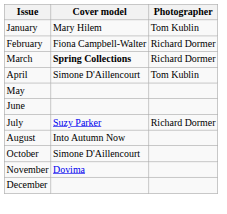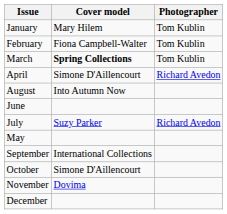February | Photographer: Richard Dormer -> Tom Kublin
March | Photographer: Richard Dormer -> Tom Kublin
April | Photographer: Tom Kublin -> Richard Avedon
rows swapped: May <-> August
July | Photographer: Richard Dormer -> Richard Avedon
+ row: September | International Collections
